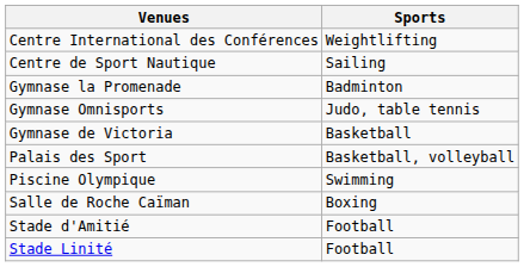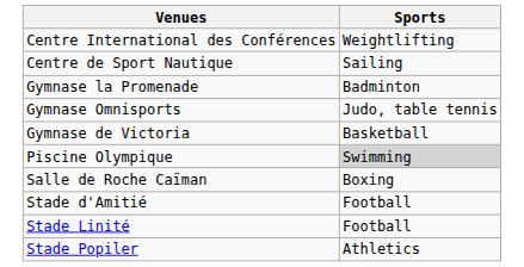- row: Palais des Sport | Basketball, volleyball
Piscine Olympique | Sports: no background -> lightgrey background
+ row: Stade Popiler | Athletics
